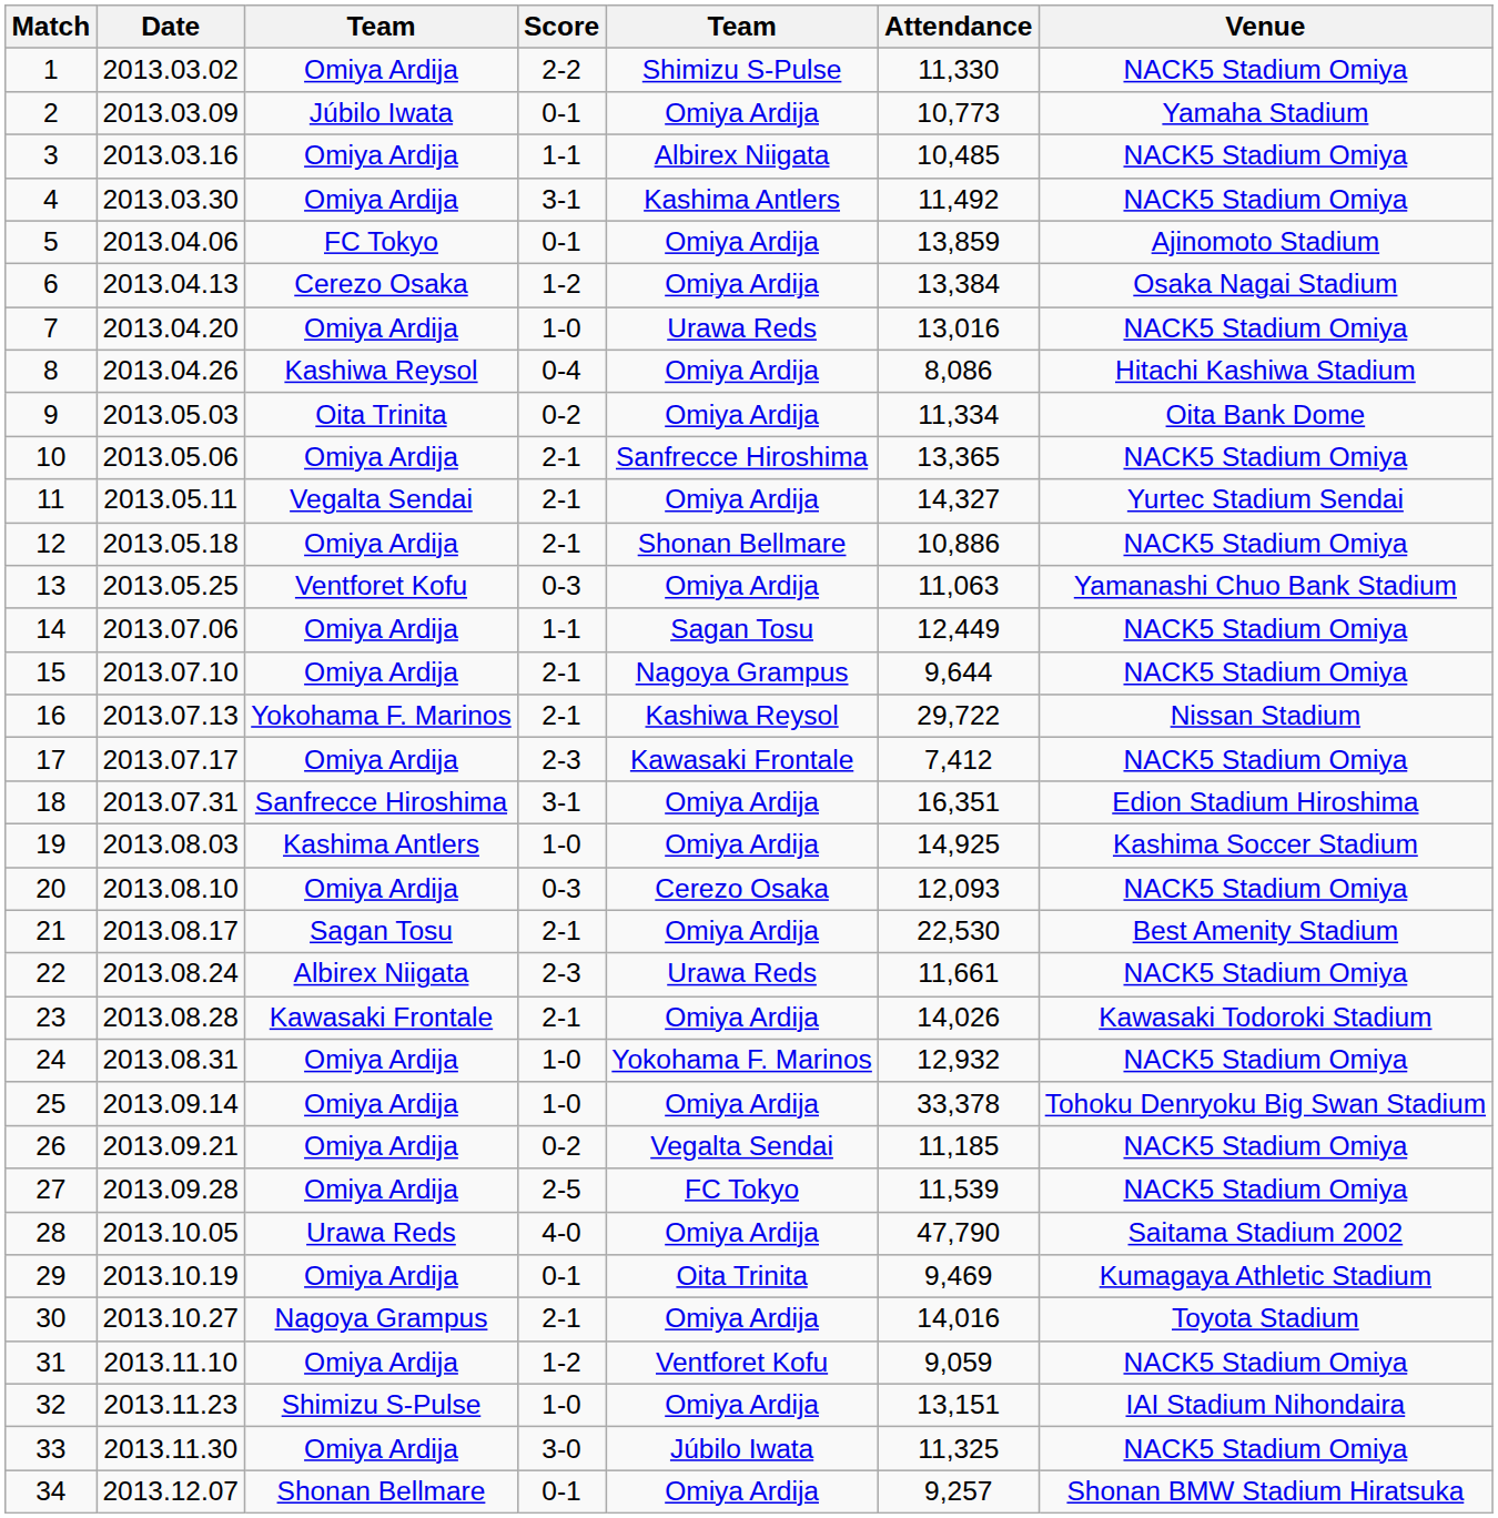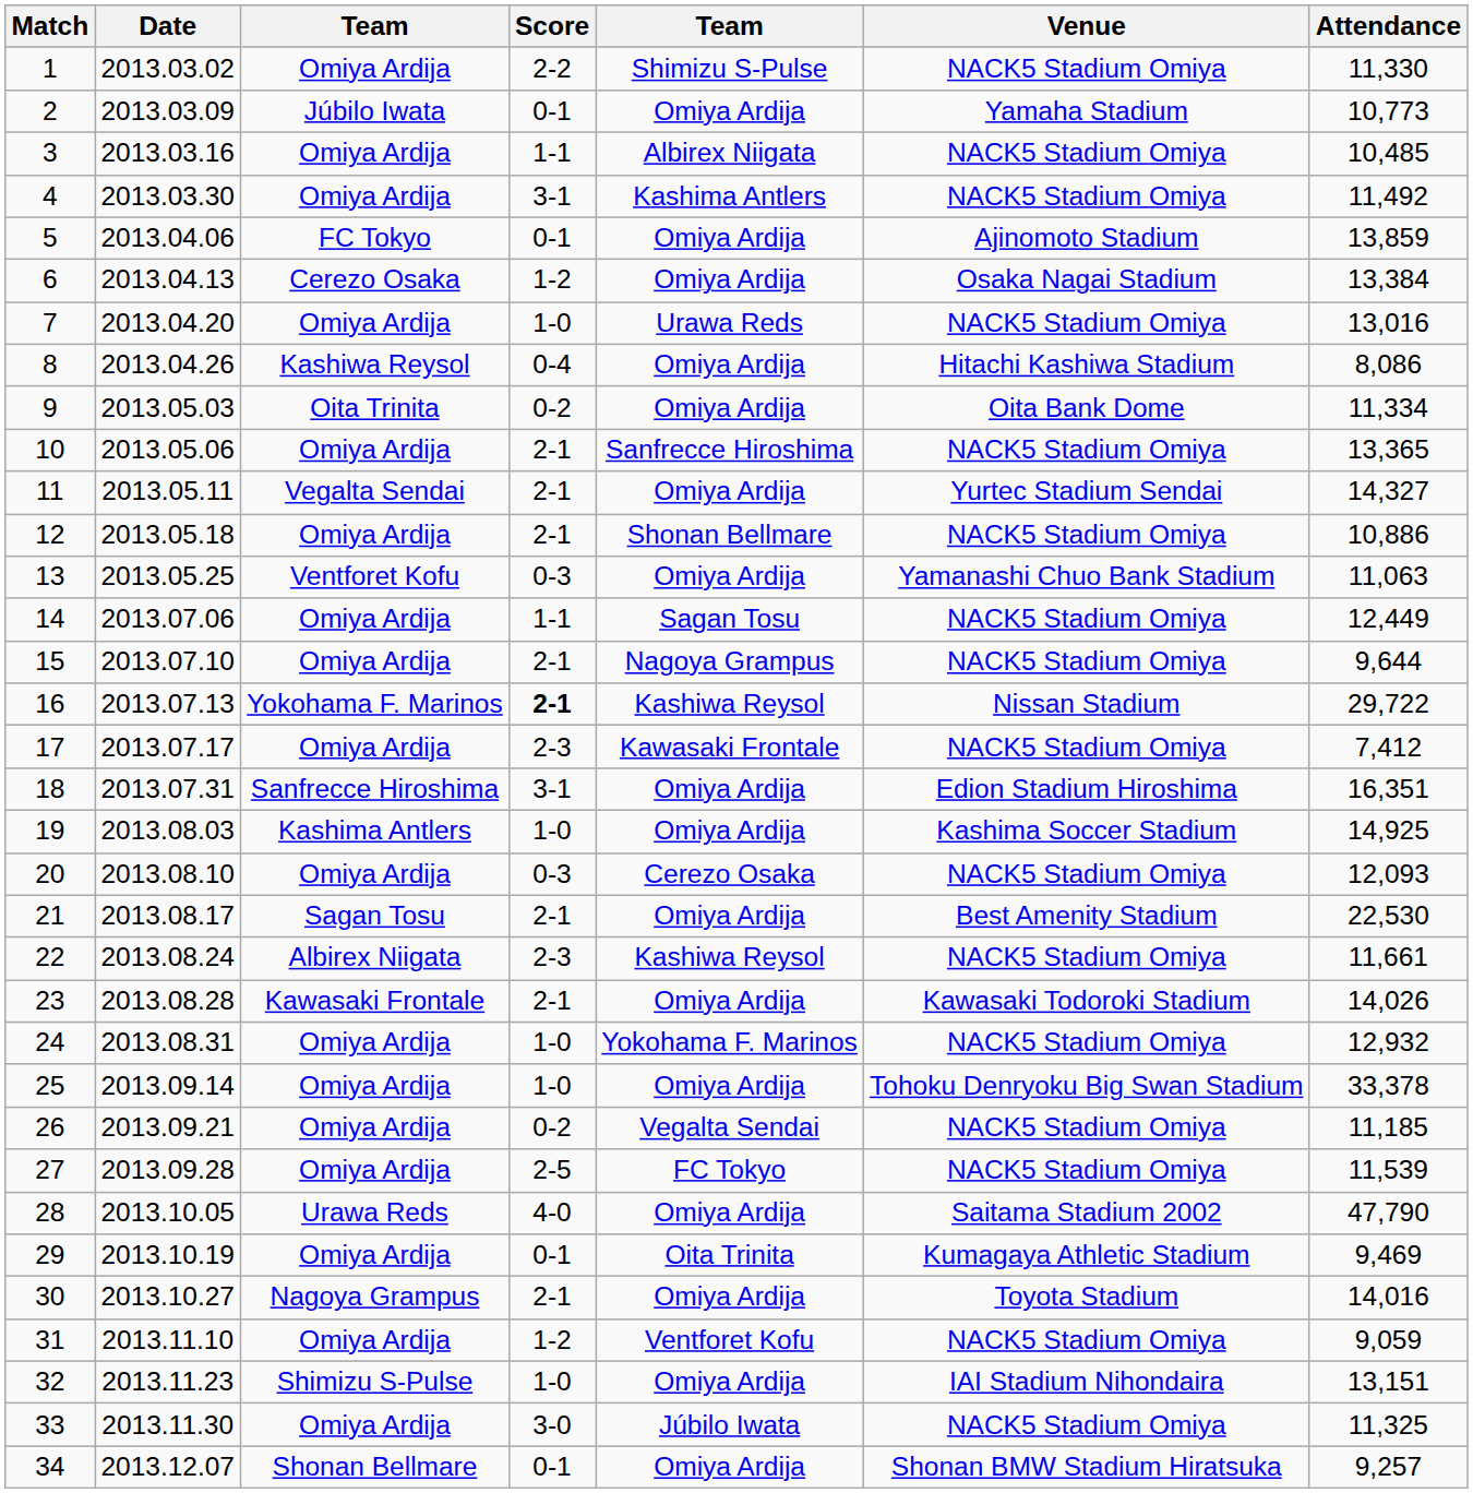columns swapped: Venue <-> Attendance
16 | Score: normal -> bold
22 | column 5: Urawa Reds -> Kashiwa Reysol
